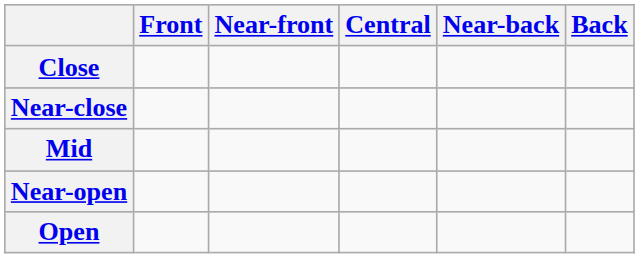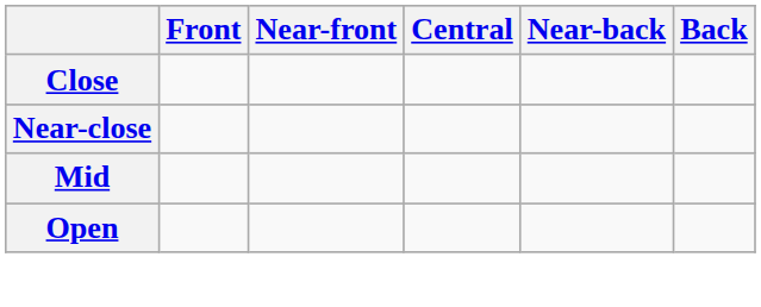- row: Near-open
